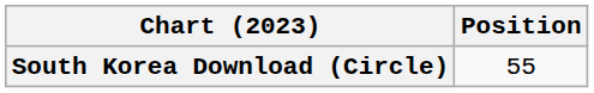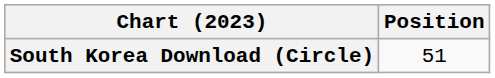South Korea Download (Circle) | Position: 55 -> 51
